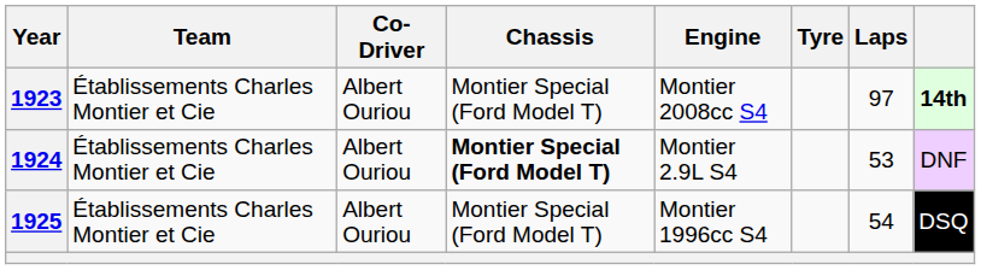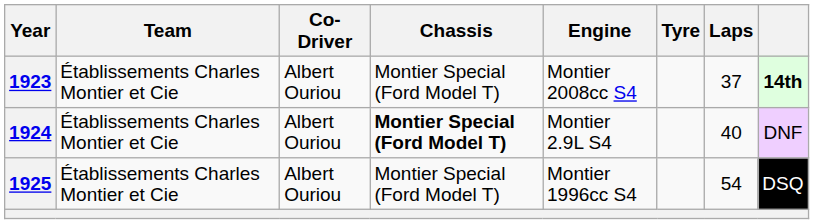1923 | Laps: 97 -> 37
1924 | Laps: 53 -> 40
